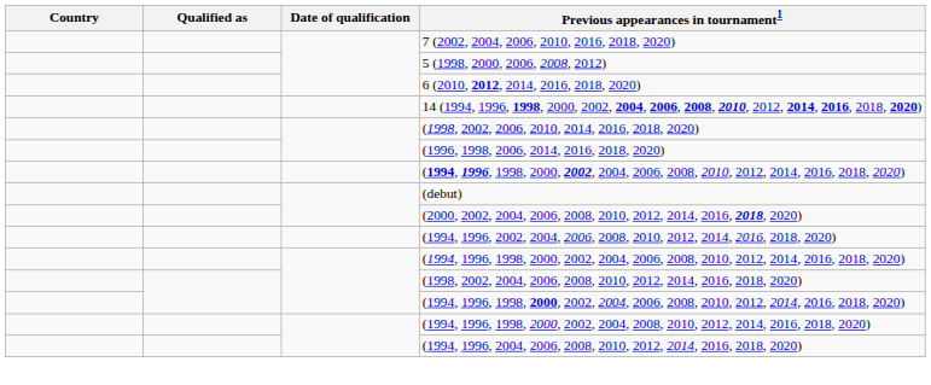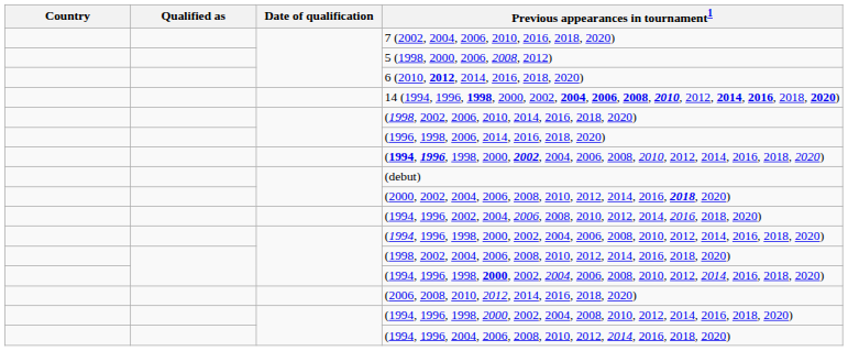+ row: (2006, 2008, 2010, 2012, 2014, 2016, 2018, 2020)
